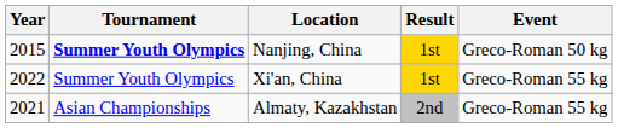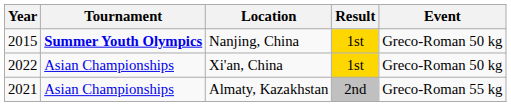Xi'an, China | Tournament: Summer Youth Olympics -> Asian Championships
Xi'an, China | Event: Greco-Roman 55 kg -> Greco-Roman 50 kg
